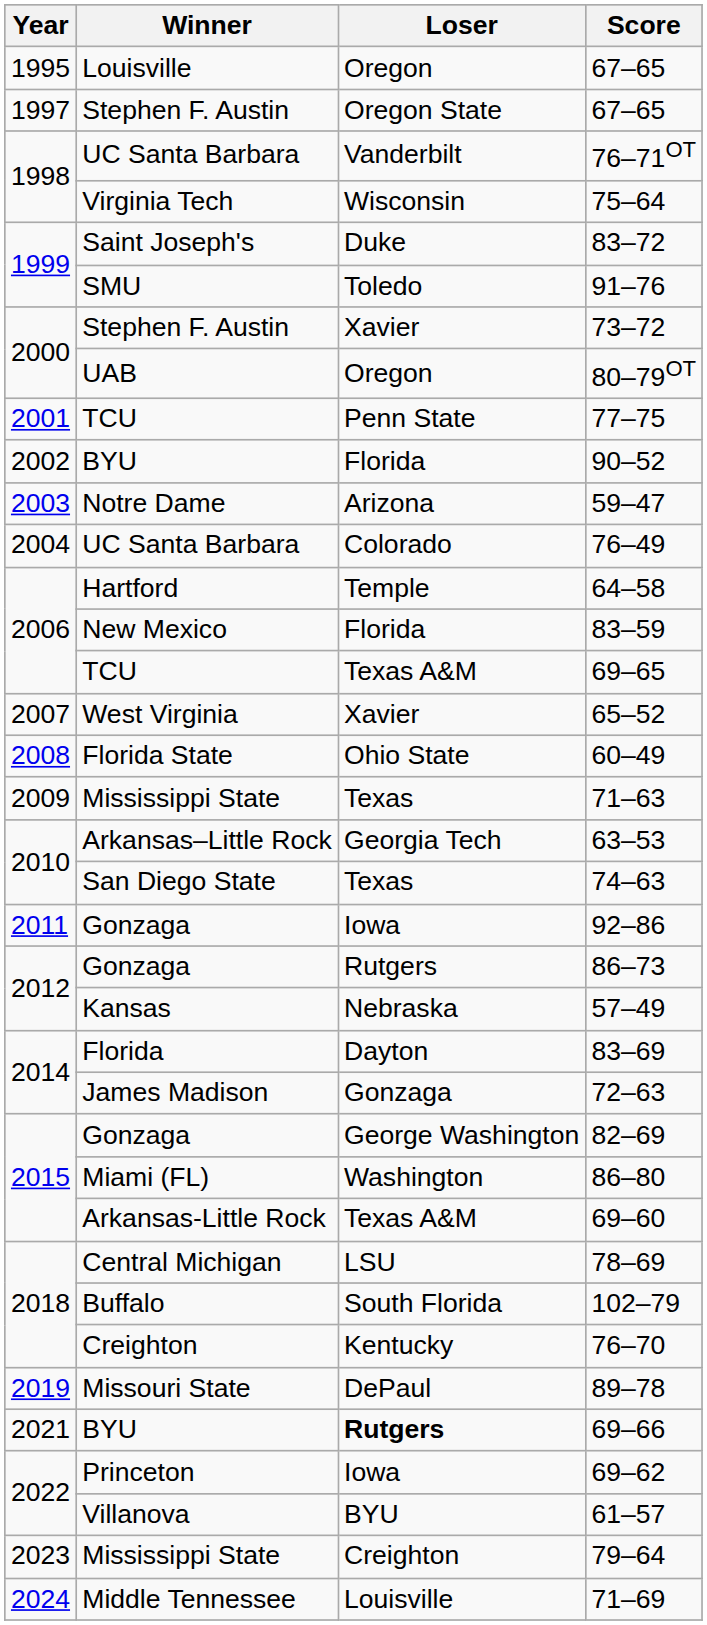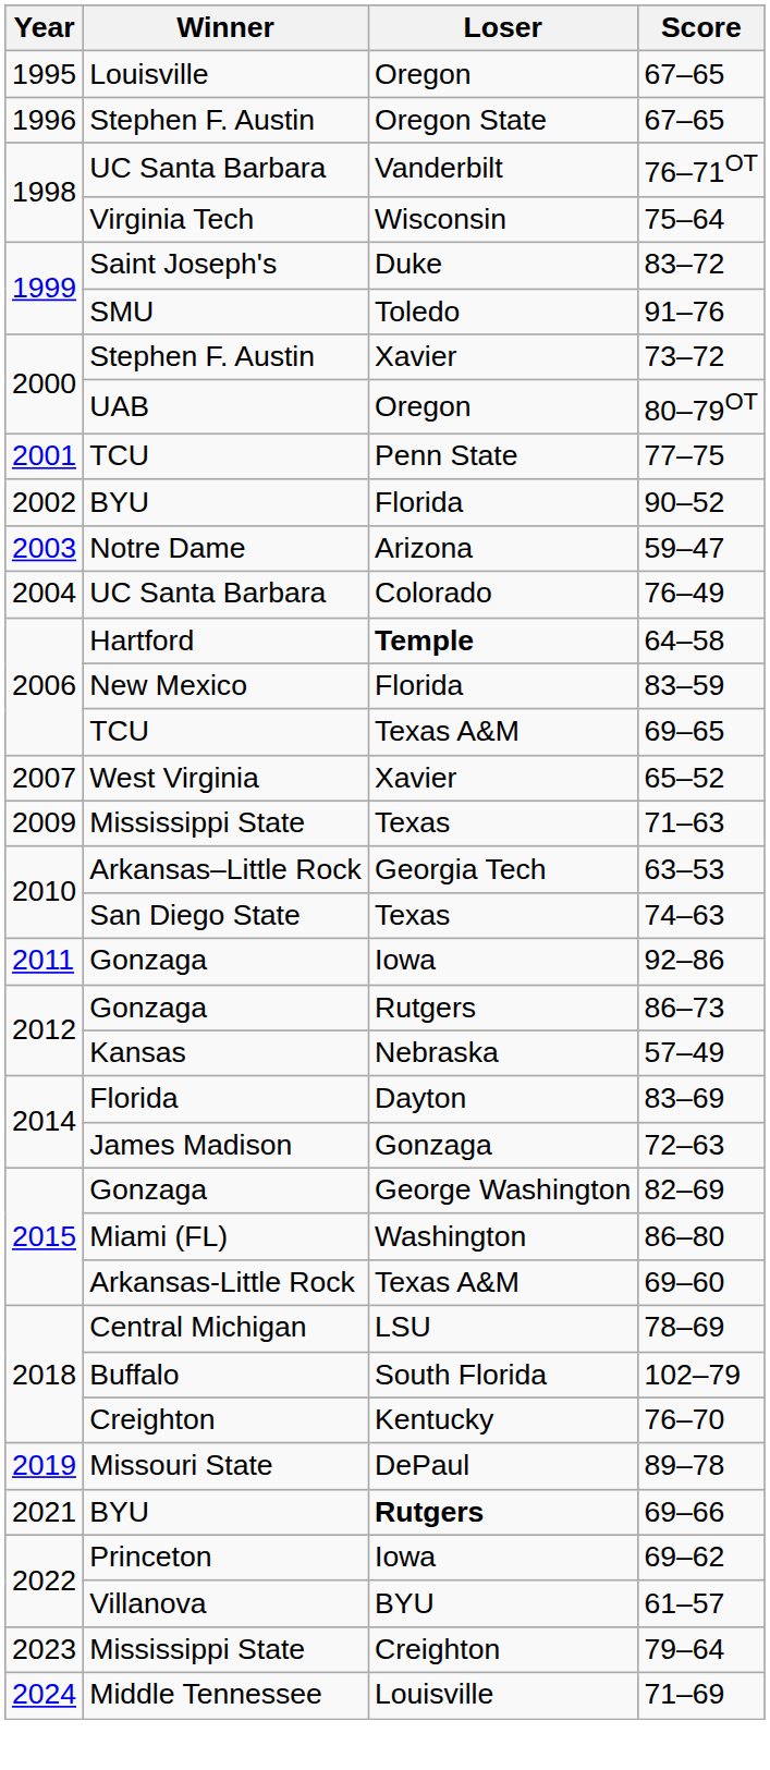Stephen F. Austin / 67–65 | Year: 1997 -> 1996
64–58 | Loser: normal -> bold
- row: 2008 | Florida State | Ohio State | 60–49
